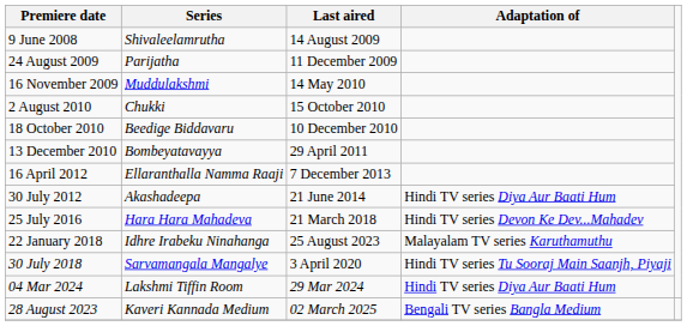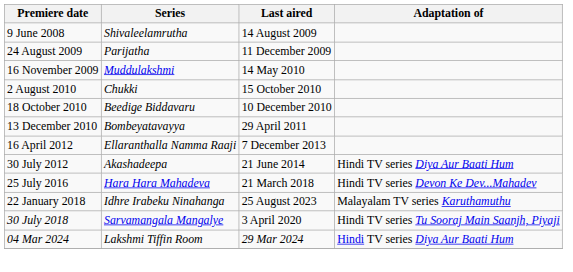- row: 28 August 2023 | Kaveri Kannada Medium | 02 March 2025 | Bengali TV series Bangla Medium
